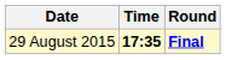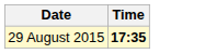- column: Round | Final
